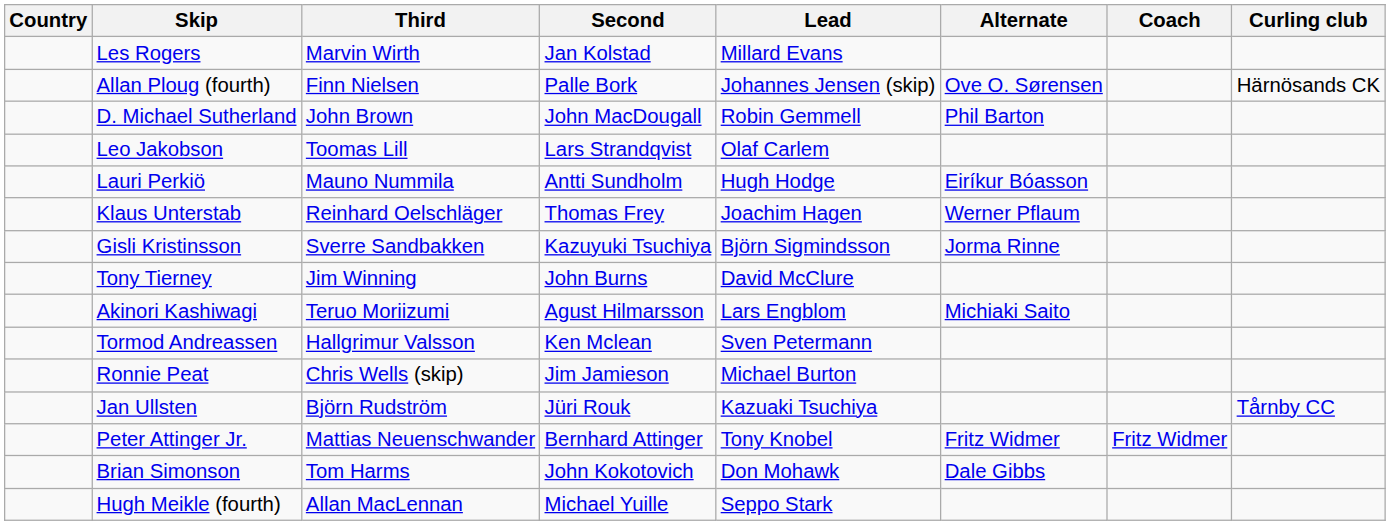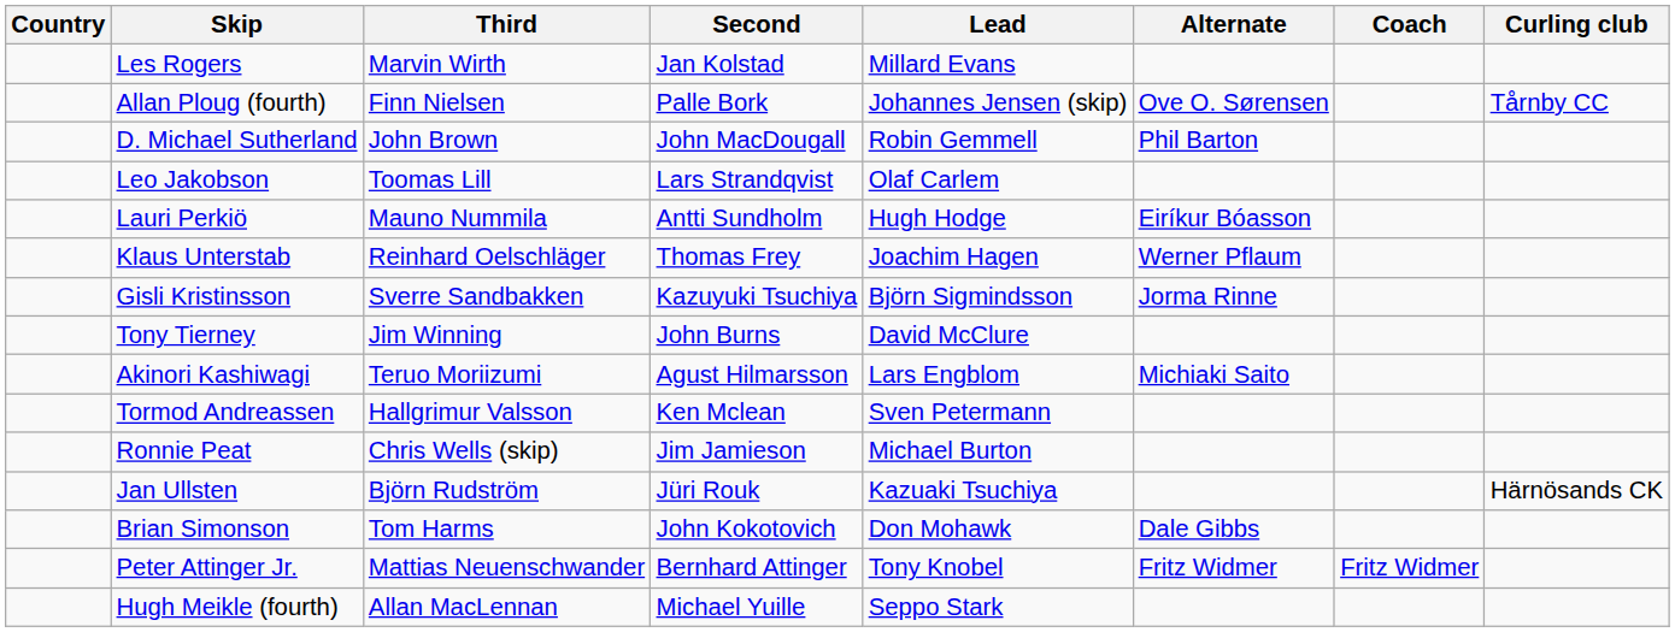Allan Ploug (fourth) | Curling club: Härnösands CK -> Tårnby CC
Jan Ullsten | Curling club: Tårnby CC -> Härnösands CK
rows swapped: Peter Attinger Jr. <-> Brian Simonson
